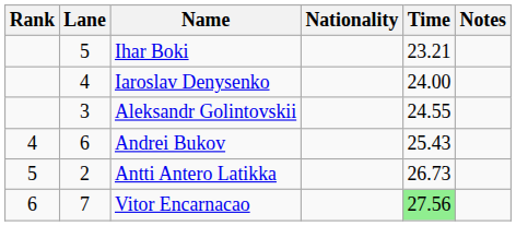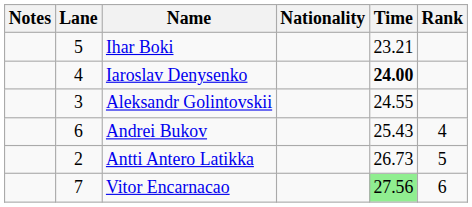columns swapped: Rank <-> Notes
Iaroslav Denysenko | Time: normal -> bold
